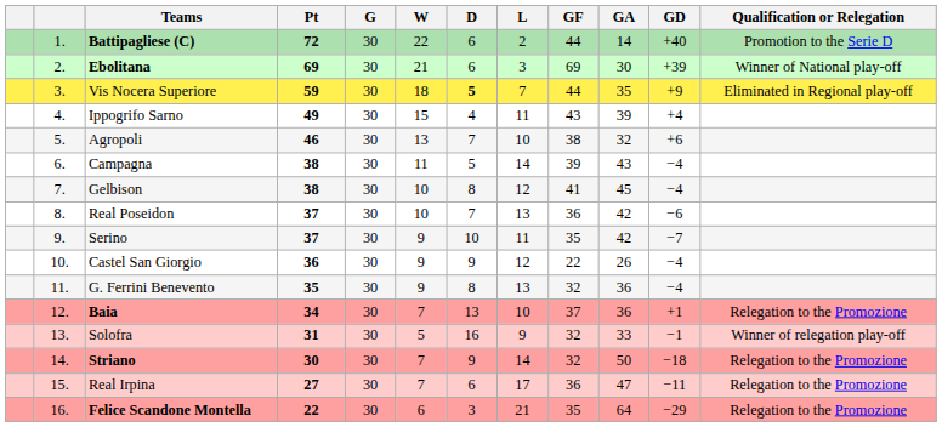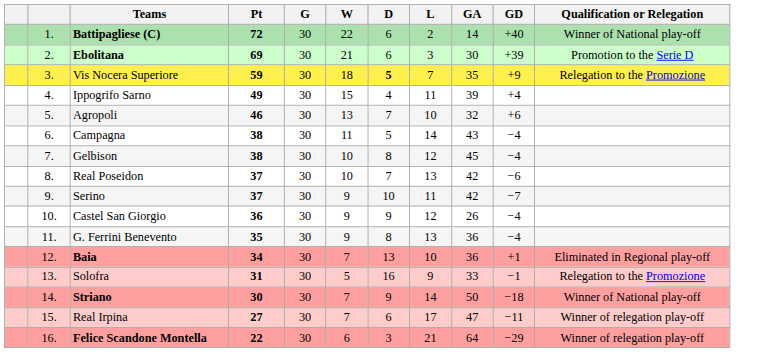- column: GF | 44 | 69 | 44 | 43 | 38 | 39 | 41 | 36 | 35 | 22 | 32 | 37 | 32 | 32 | 36 | 35
Battipagliese (C) | Qualification or Relegation: Promotion to the Serie D -> Winner of National play-off
Ebolitana | Qualification or Relegation: Winner of National play-off -> Promotion to the Serie D
Vis Nocera Superiore | Qualification or Relegation: Eliminated in Regional play-off -> Relegation to the Promozione
Baia | Qualification or Relegation: Relegation to the Promozione -> Eliminated in Regional play-off
Solofra | Qualification or Relegation: Winner of relegation play-off -> Relegation to the Promozione
Striano | Qualification or Relegation: Relegation to the Promozione -> Winner of National play-off
Real Irpina | Qualification or Relegation: Relegation to the Promozione -> Winner of relegation play-off
Felice Scandone Montella | Qualification or Relegation: Relegation to the Promozione -> Winner of relegation play-off
